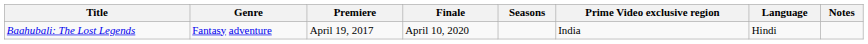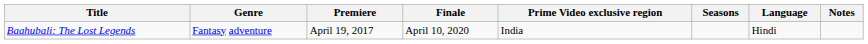columns swapped: Seasons <-> Prime Video exclusive region
